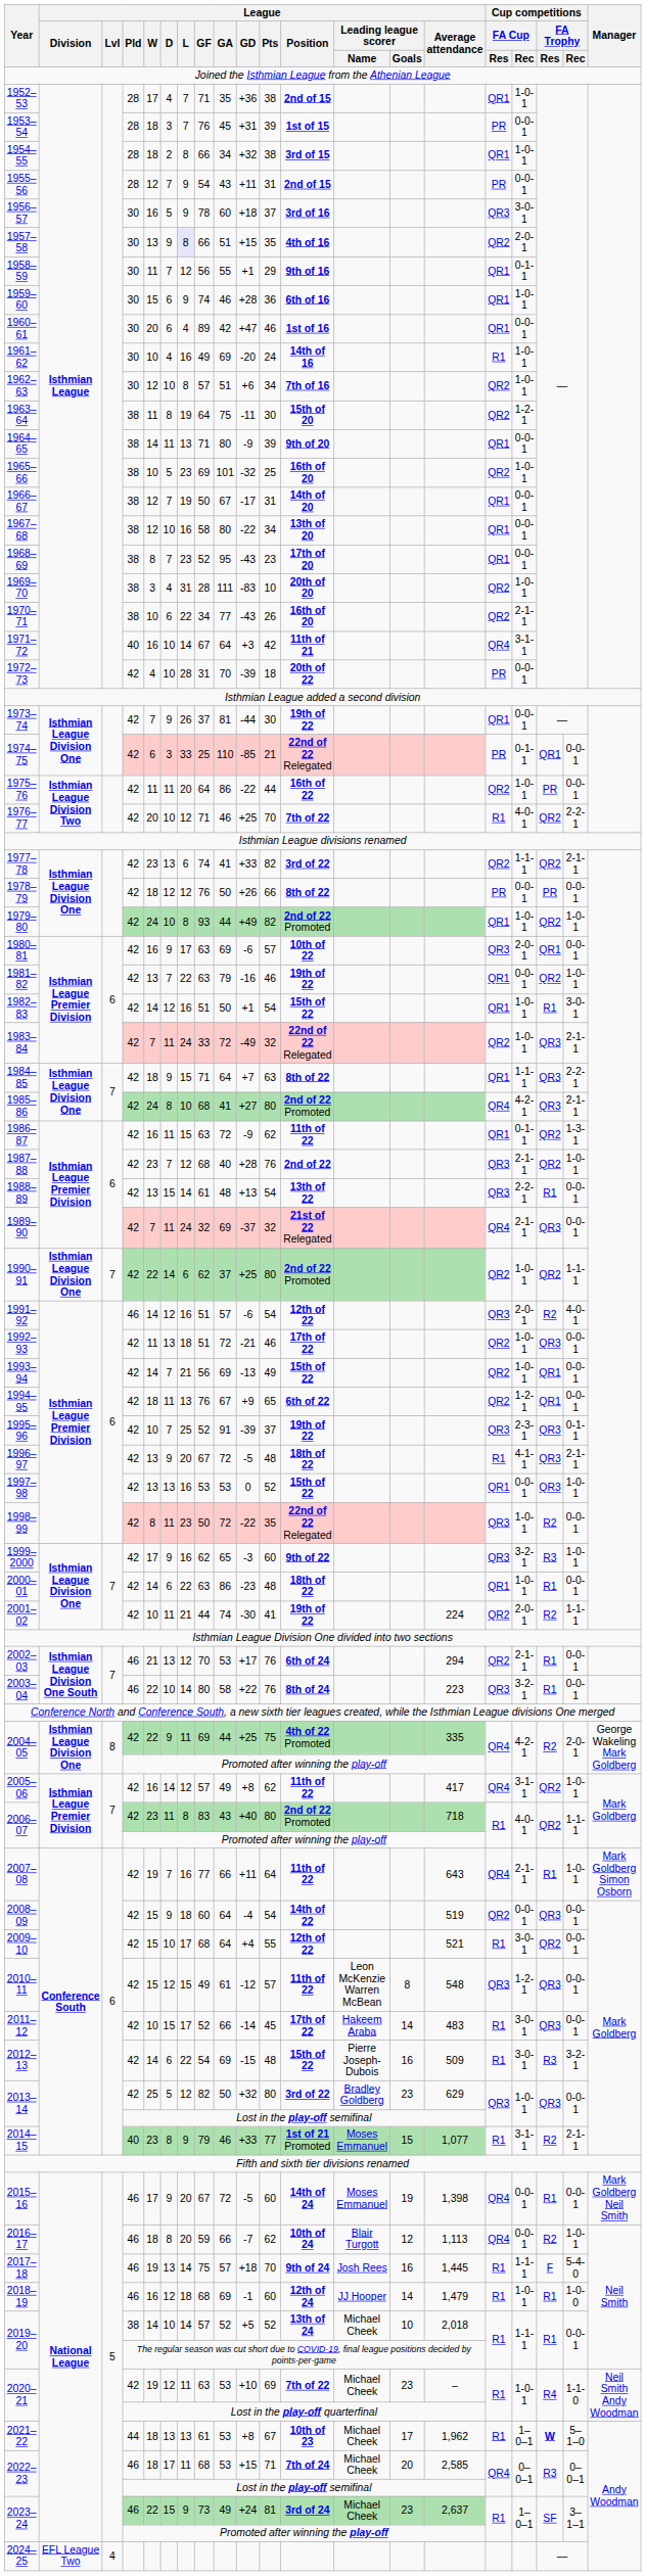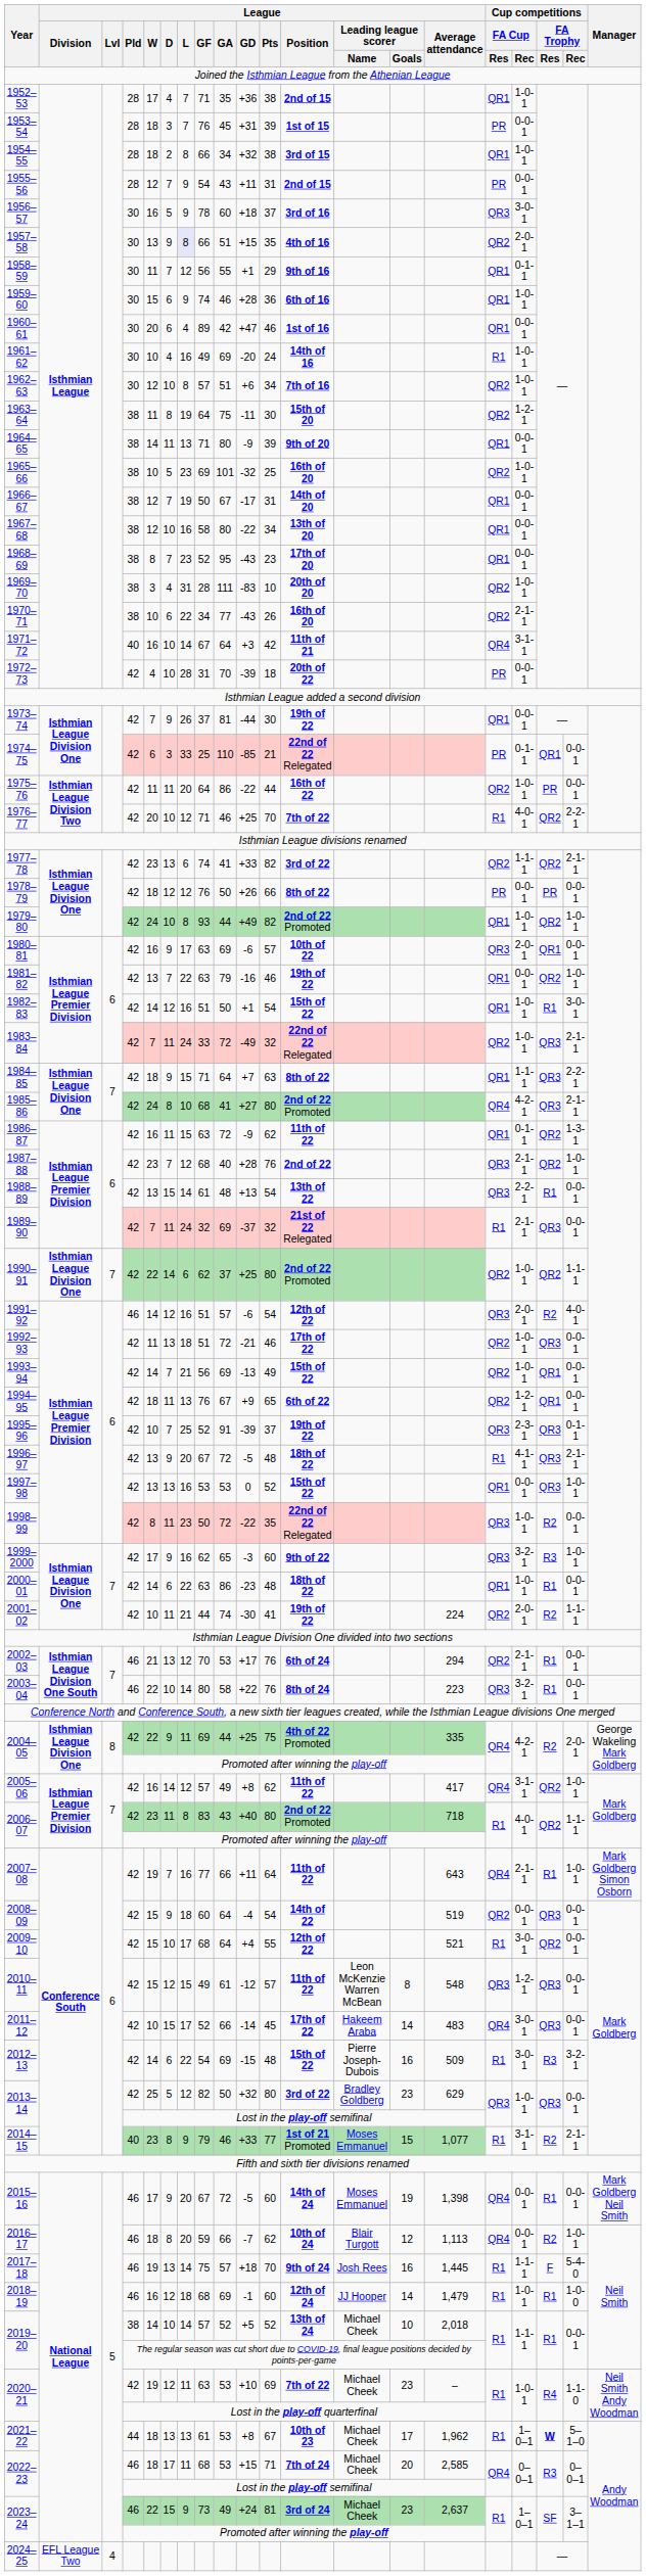1989–90 | Cup competitions / FA Cup / Res: QR4 -> R1
2011–12 | Cup competitions / FA Cup / Res: R1 -> QR4
